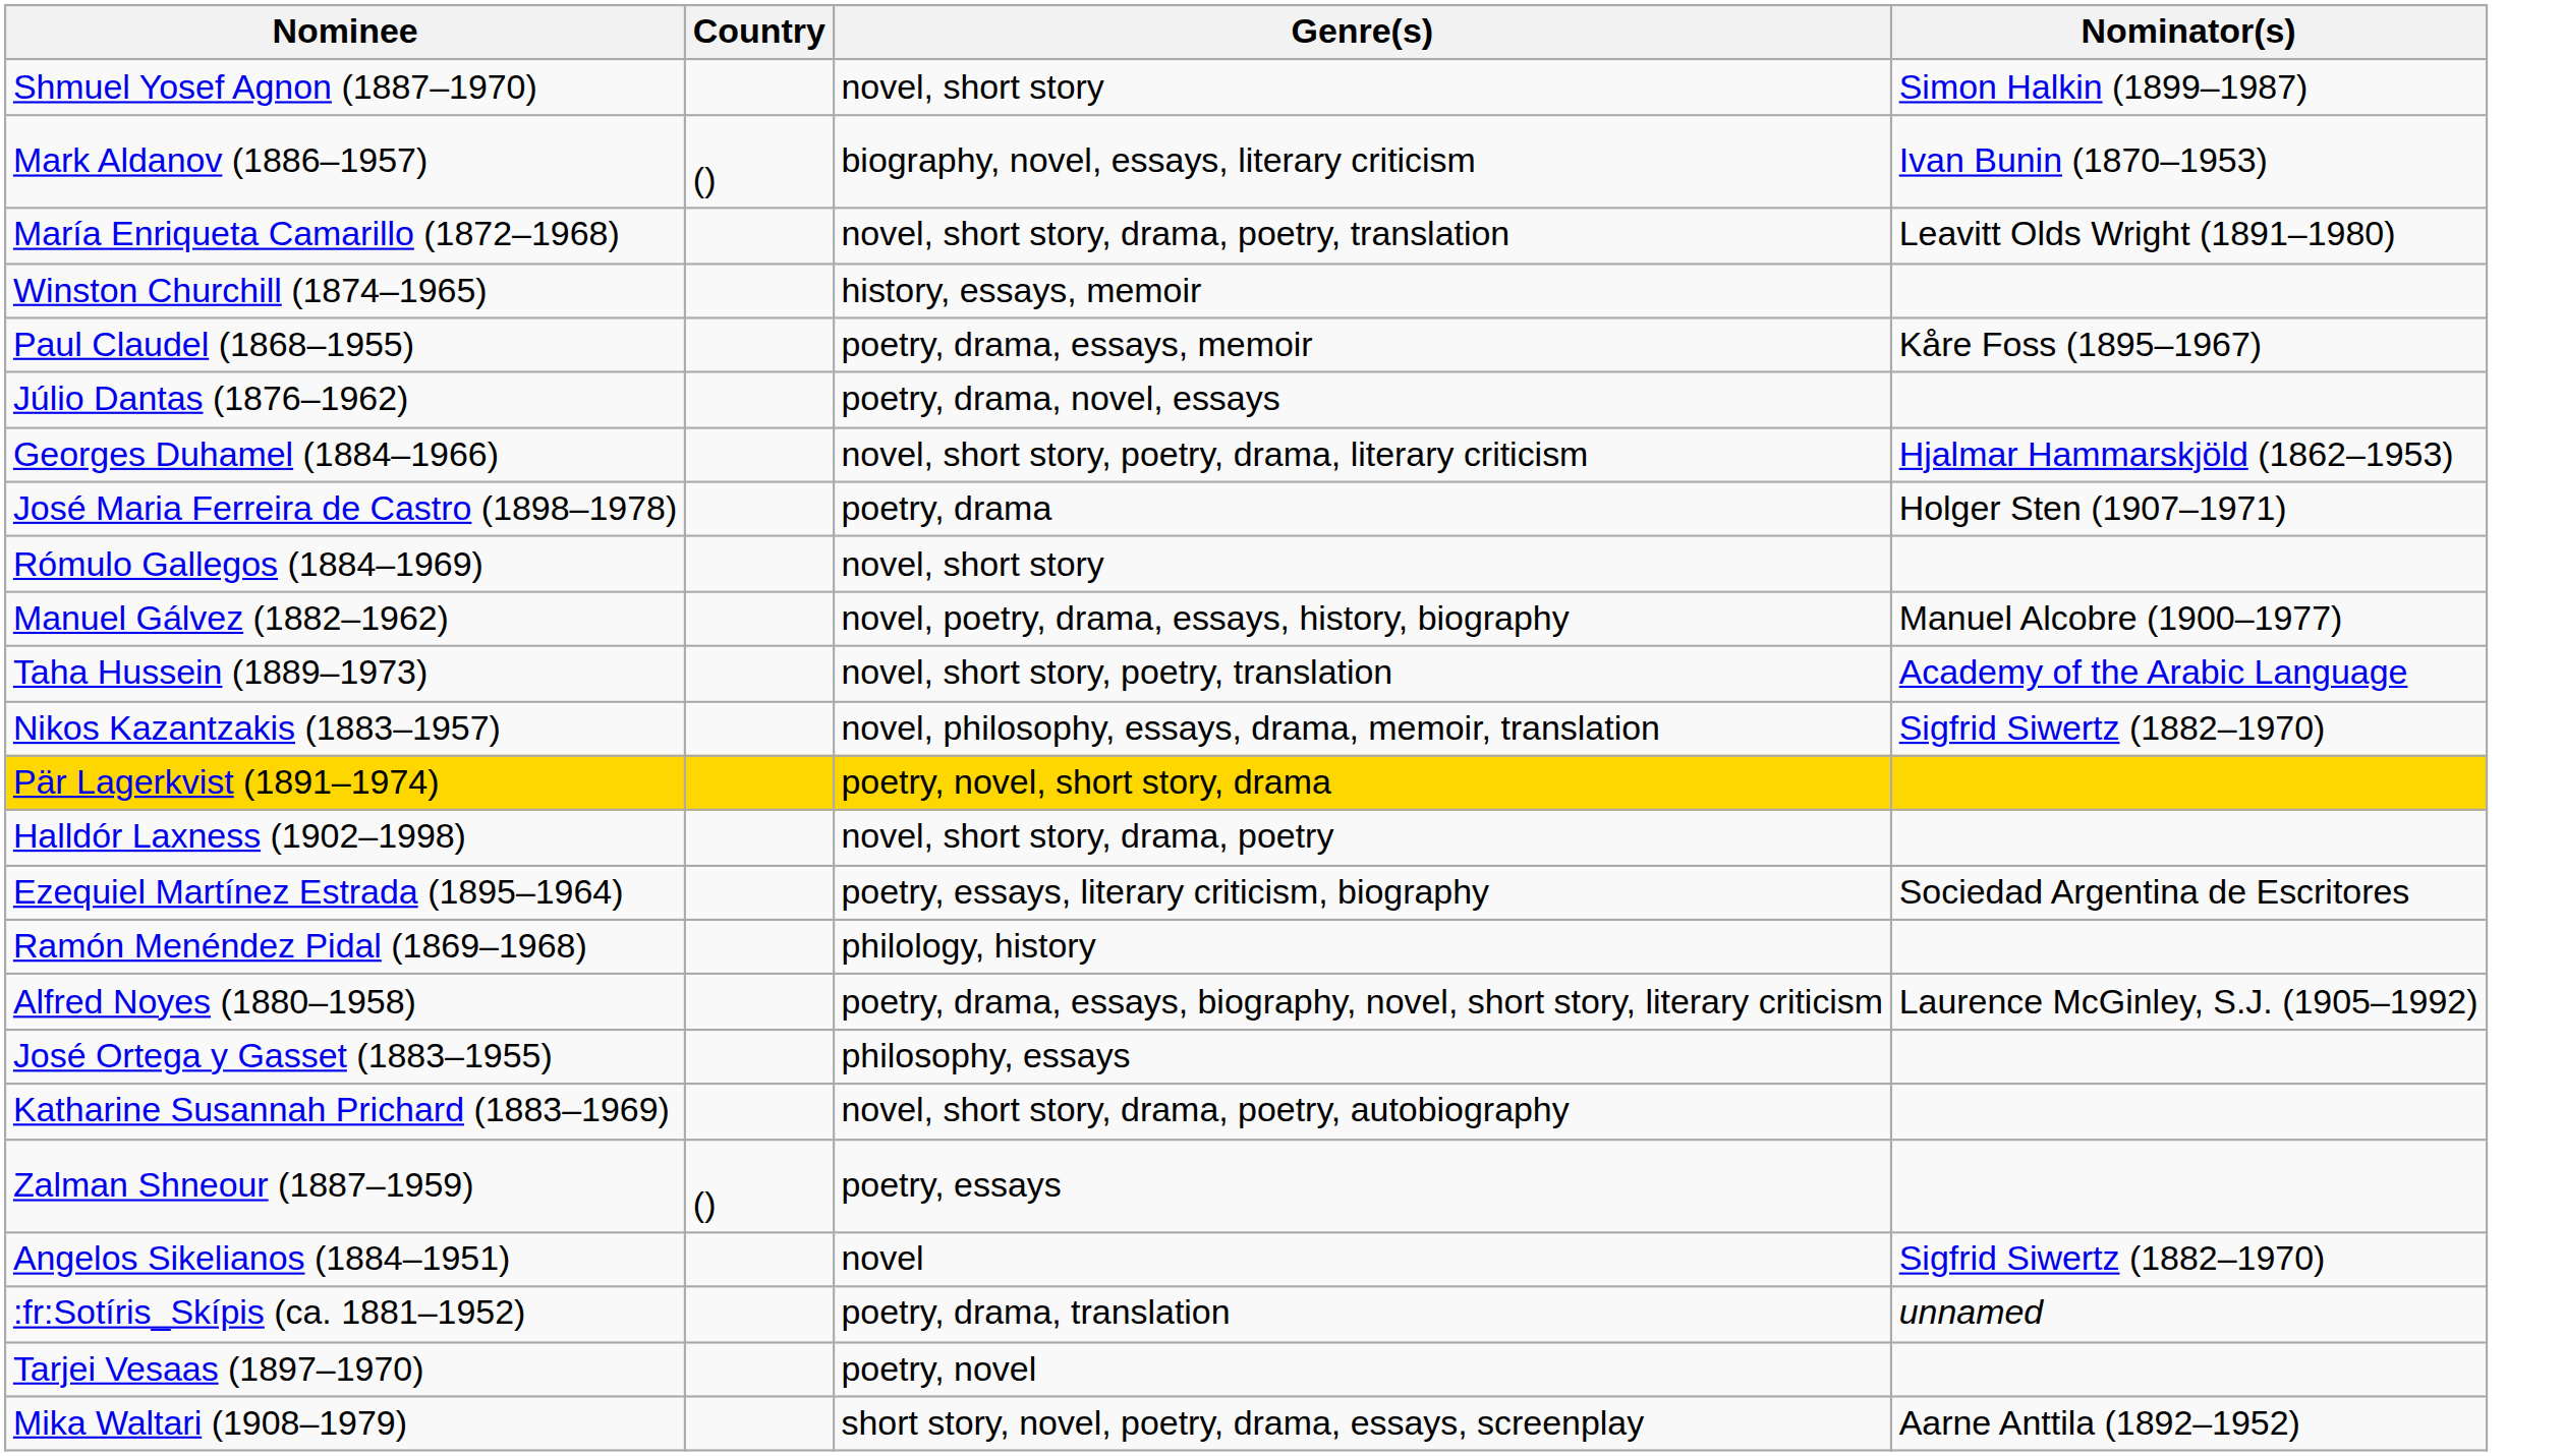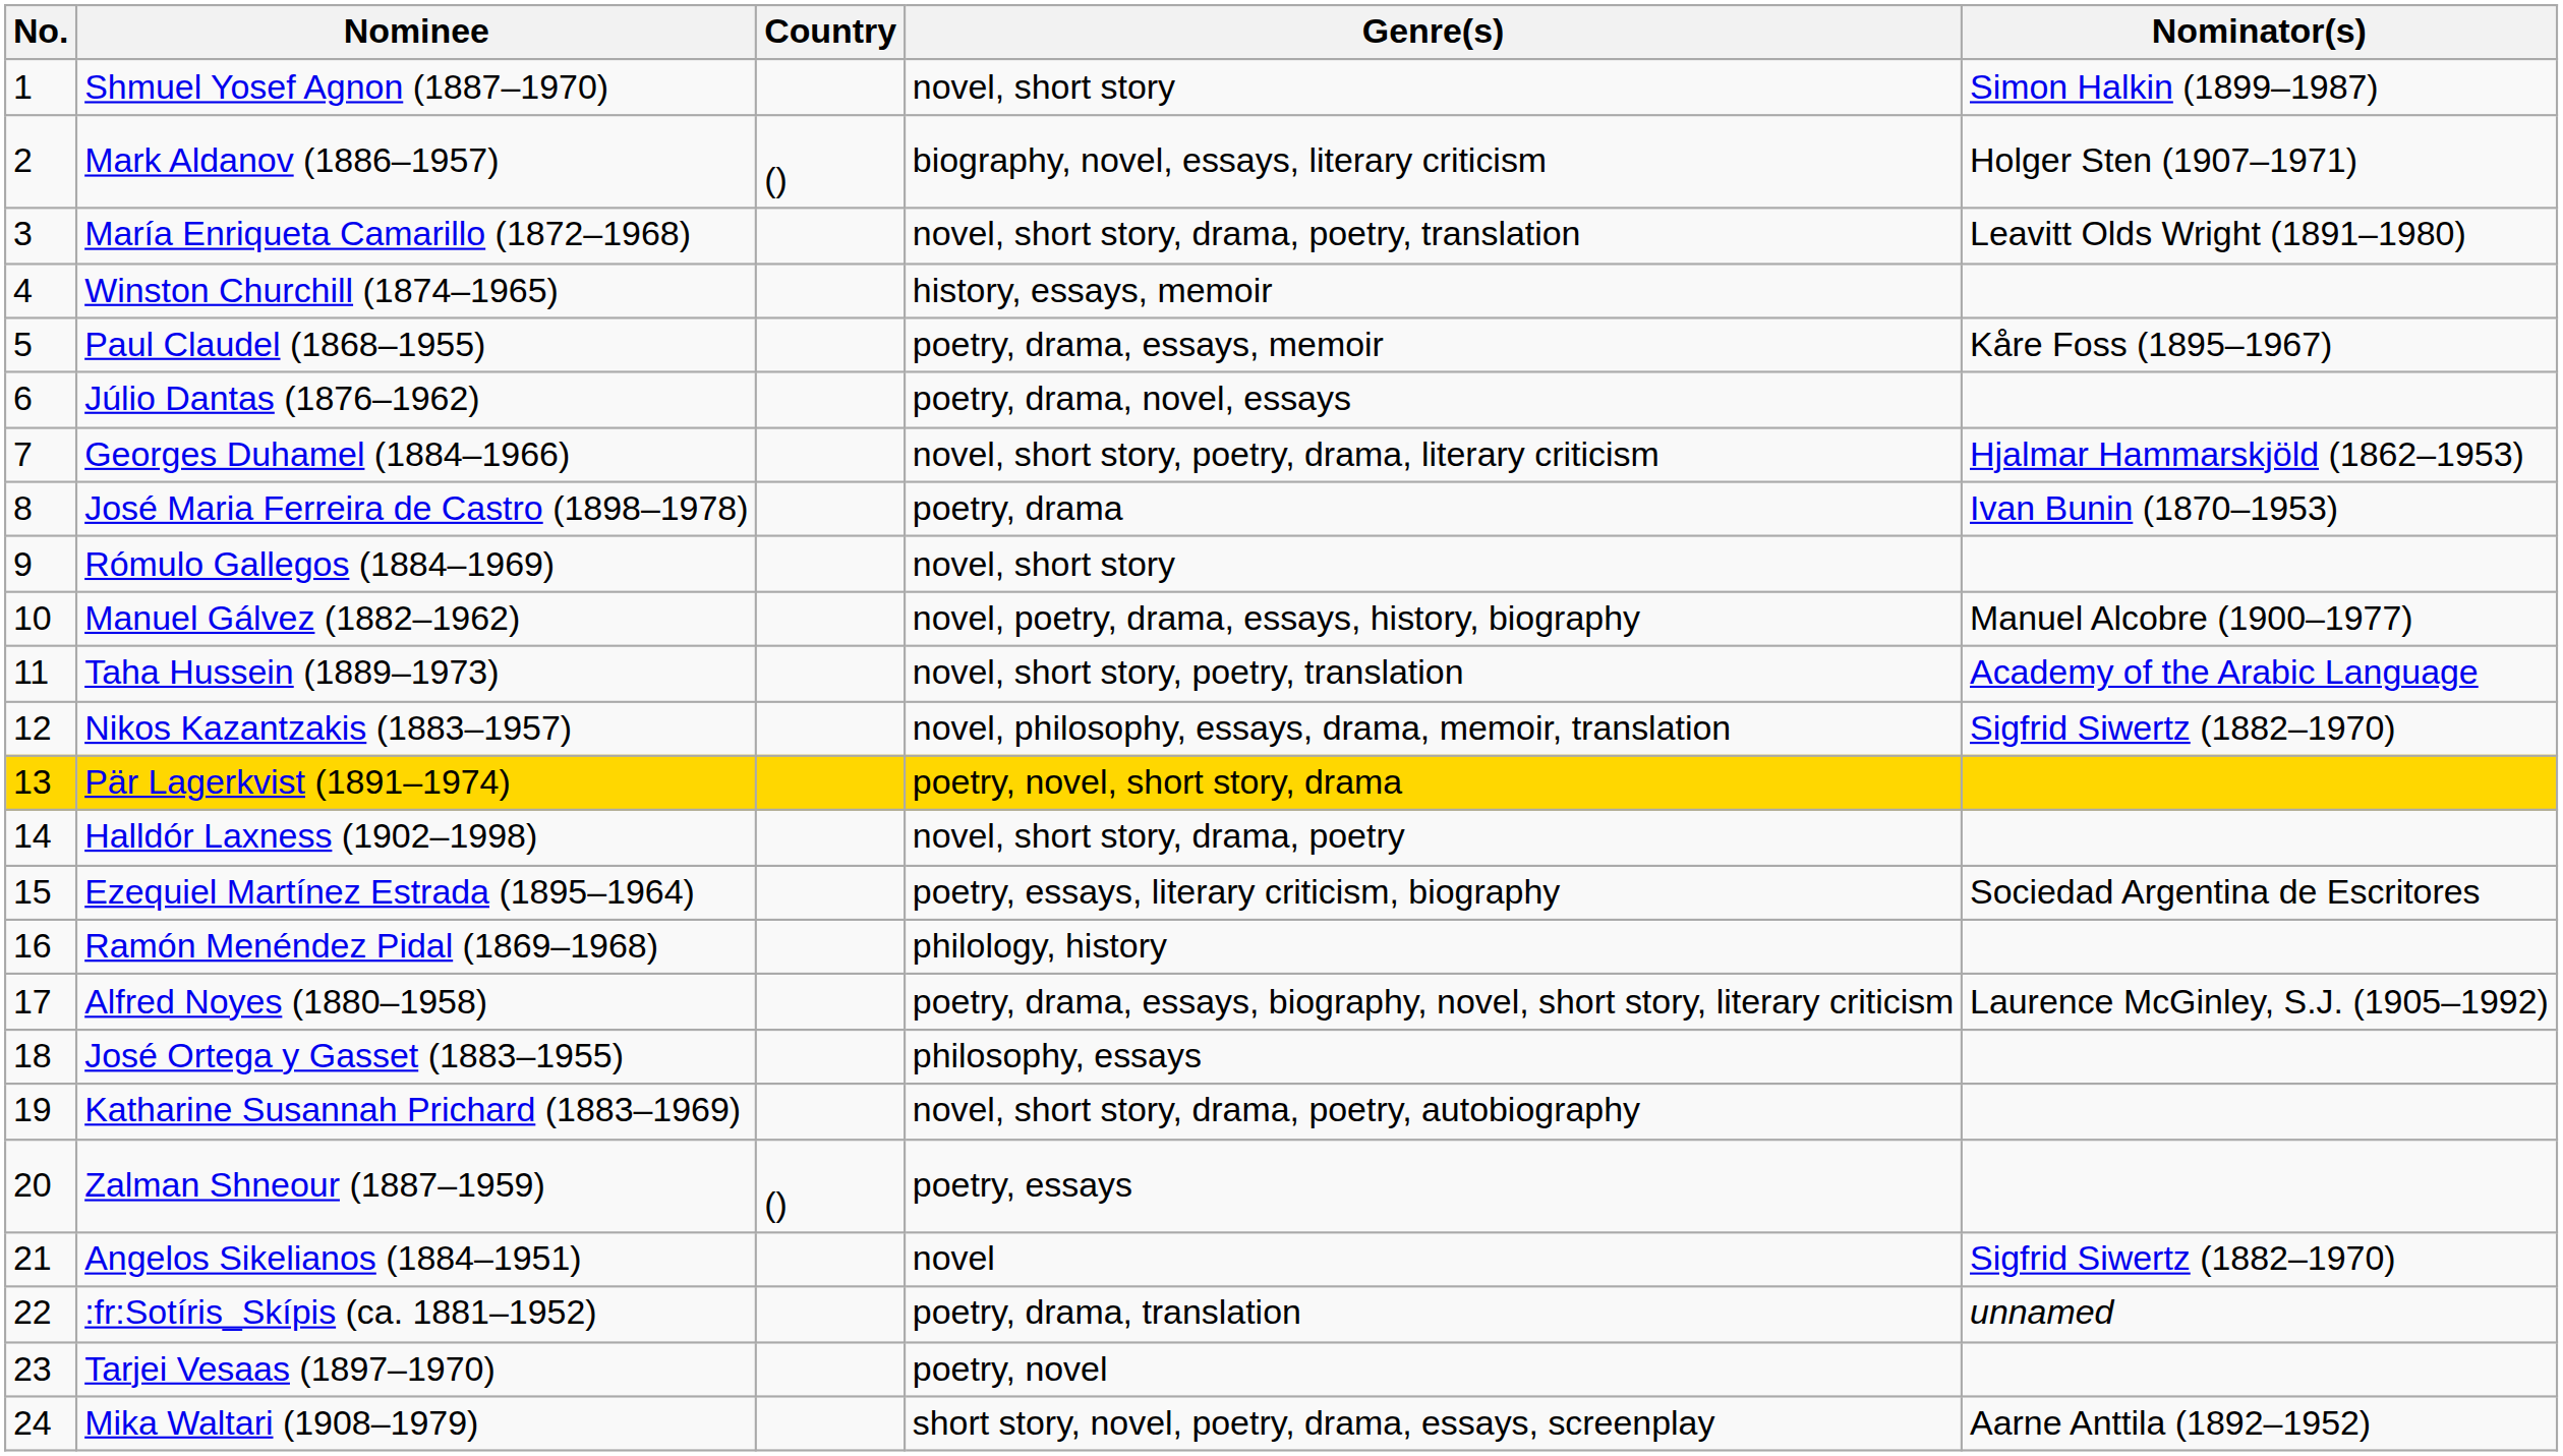+ column: No. | 1 | 2 | 3 | 4 | 5 | 6 | 7 | 8 | 9 | 10 | 11 | 12 | 13 | 14 | 15 | 16 | 17 | 18 | 19 | 20 | 21 | 22 | 23 | 24
Mark Aldanov (1886–1957) | Nominator(s): Ivan Bunin (1870–1953) -> Holger Sten (1907–1971)
José Maria Ferreira de Castro (1898–1978) | Nominator(s): Holger Sten (1907–1971) -> Ivan Bunin (1870–1953)
